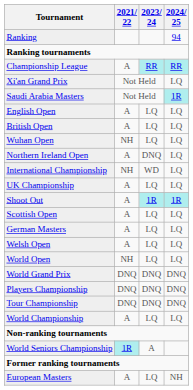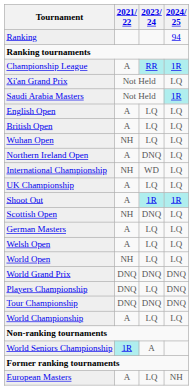Championship League | 2024/ 25: RR -> 1R
Scottish Open | 2021/ 22: A -> NH
Scottish Open | 2023/ 24: LQ -> DNQ
Players Championship | 2023/ 24: DNQ -> LQ
